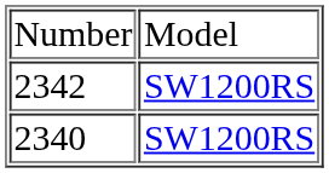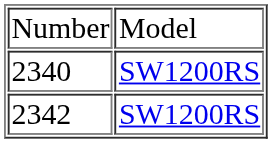rows swapped: 2340 <-> 2342
